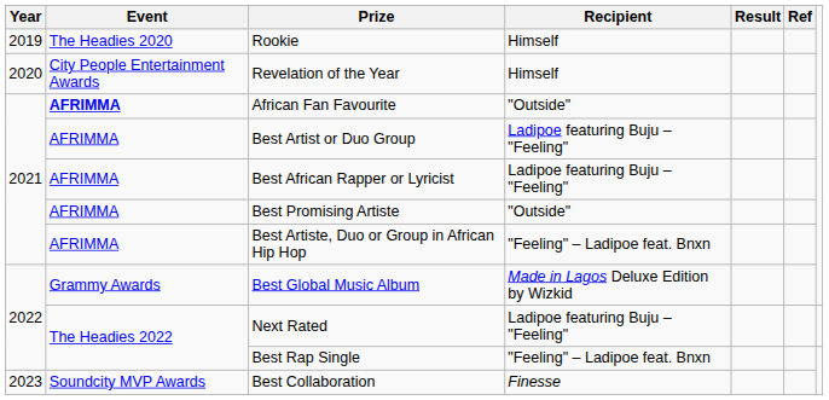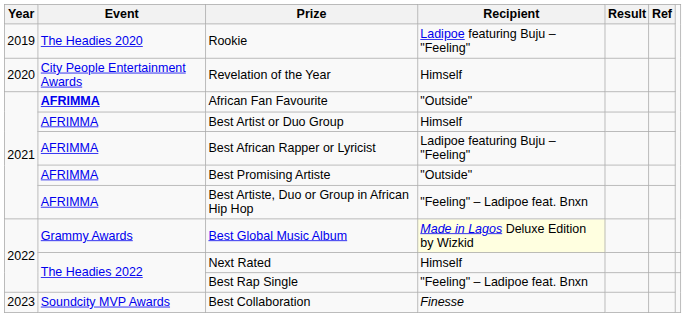Rookie | Recipient: Himself -> Ladipoe featuring Buju – "Feeling"
Best Artist or Duo Group | Recipient: Ladipoe featuring Buju – "Feeling" -> Himself
Best Global Music Album | Recipient: no background -> lightyellow background
Next Rated | Recipient: Ladipoe featuring Buju – "Feeling" -> Himself
